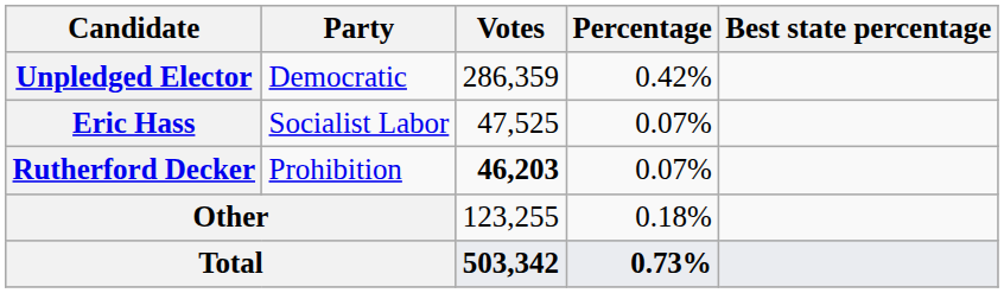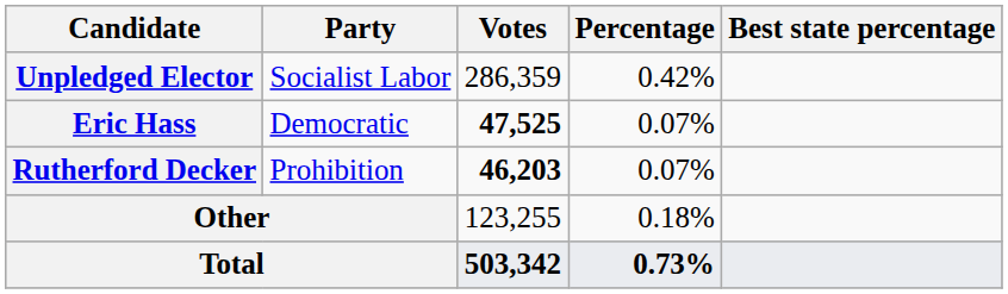Unpledged Elector | Party: Democratic -> Socialist Labor
Eric Hass | Party: Socialist Labor -> Democratic
Eric Hass | Votes: normal -> bold
